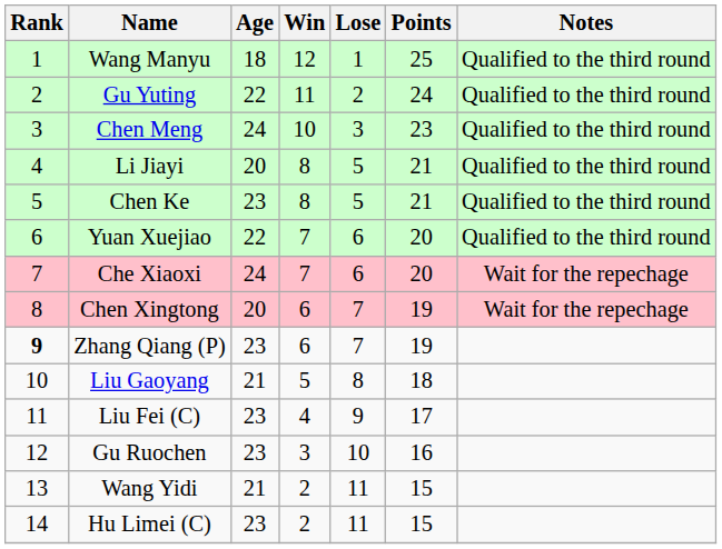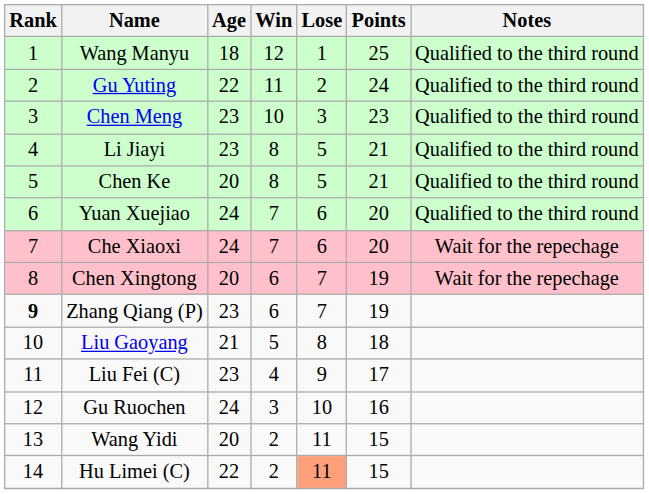Chen Meng | Age: 24 -> 23
Li Jiayi | Age: 20 -> 23
Chen Ke | Age: 23 -> 20
Yuan Xuejiao | Age: 22 -> 24
Gu Ruochen | Age: 23 -> 24
Wang Yidi | Age: 21 -> 20
Hu Limei (C) | Age: 23 -> 22
Hu Limei (C) | Lose: no background -> lightsalmon background
